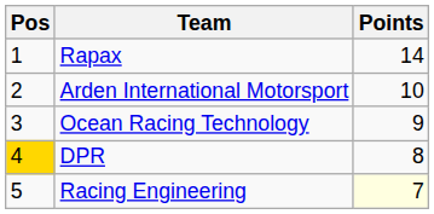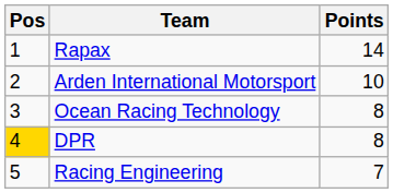Ocean Racing Technology | Points: 9 -> 8
Racing Engineering | Points: lightyellow background -> no background
